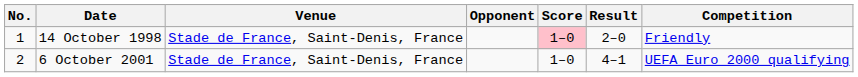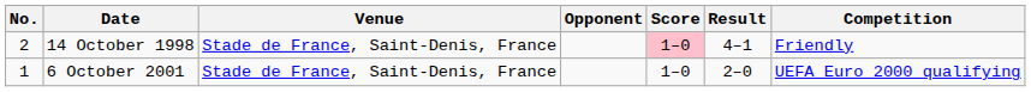14 October 1998 | No.: 1 -> 2
14 October 1998 | Result: 2–0 -> 4–1
6 October 2001 | No.: 2 -> 1
6 October 2001 | Result: 4–1 -> 2–0
